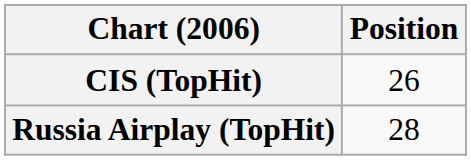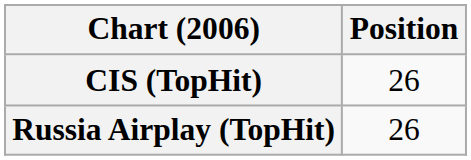Russia Airplay (TopHit) | Position: 28 -> 26
